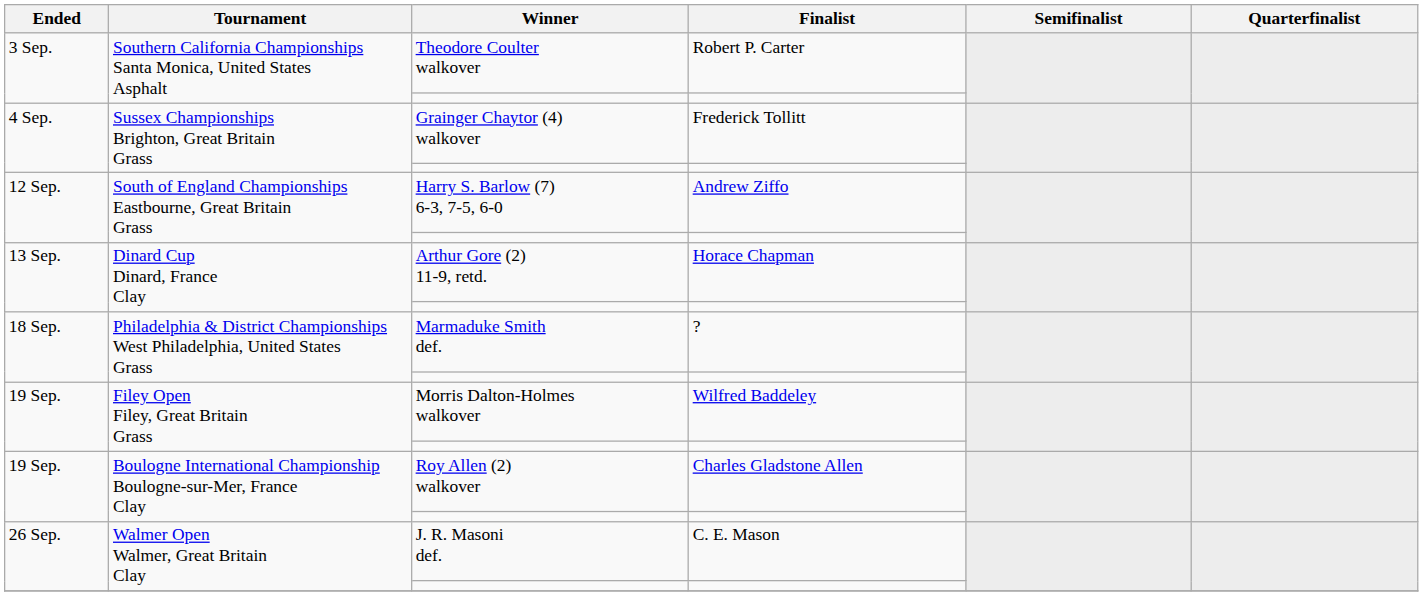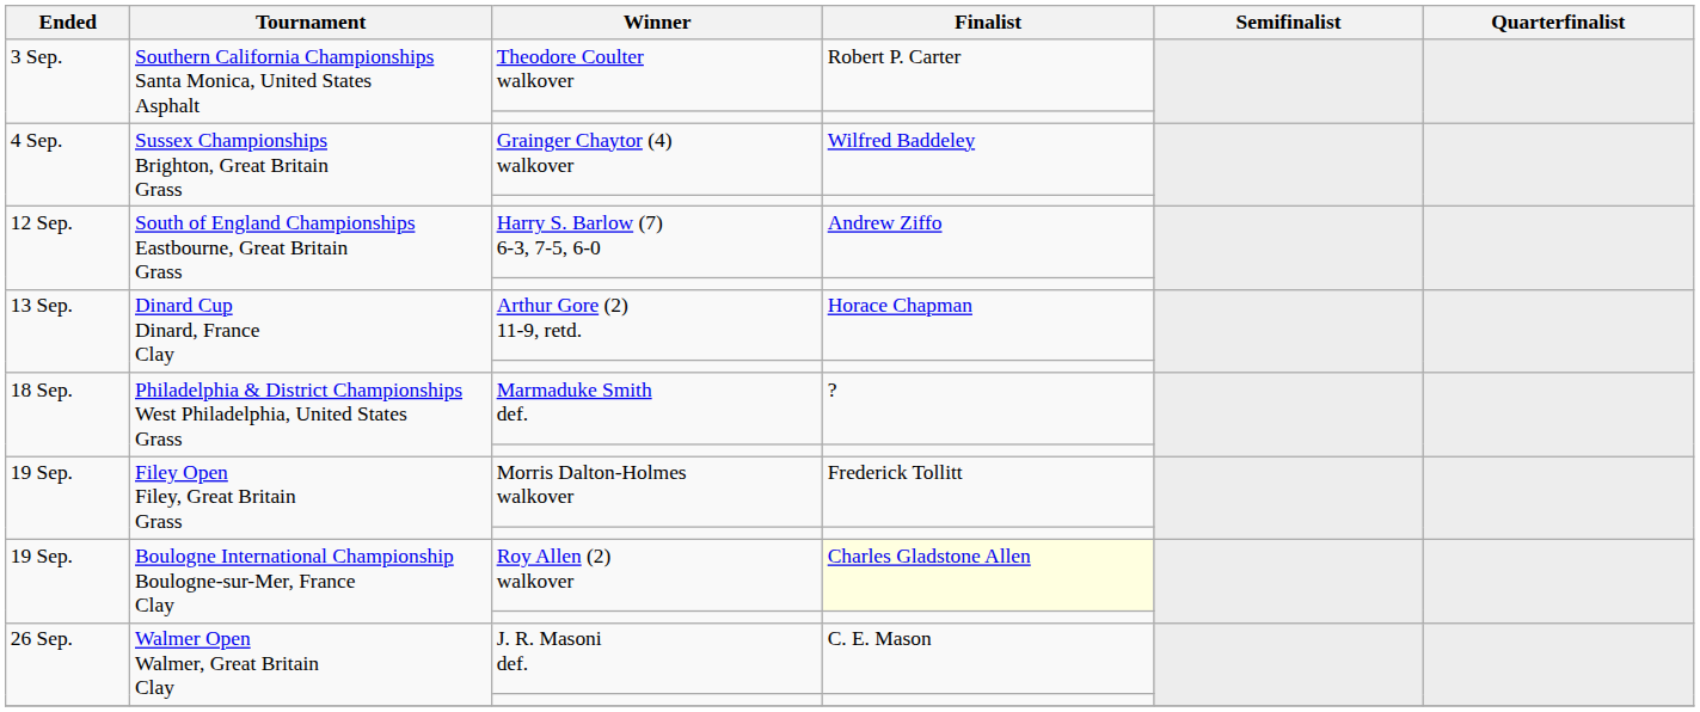Grainger Chaytor (4) walkover | Finalist: Frederick Tollitt -> Wilfred Baddeley
Morris Dalton-Holmes walkover | Finalist: Wilfred Baddeley -> Frederick Tollitt
Roy Allen (2) walkover | Finalist: no background -> lightyellow background
